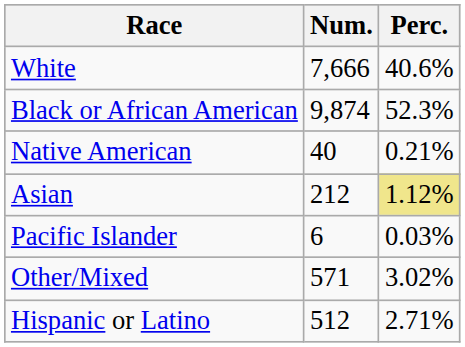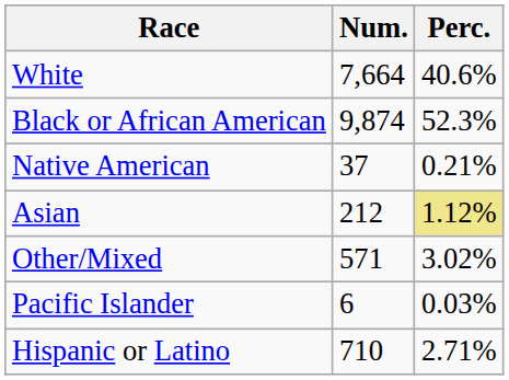White | Num.: 7,666 -> 7,664
Native American | Num.: 40 -> 37
rows swapped: Pacific Islander <-> Other/Mixed
Hispanic or Latino | Num.: 512 -> 710
